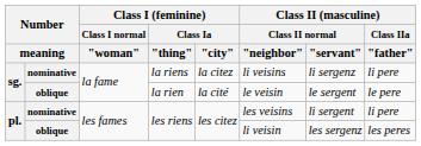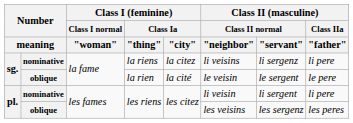nominative / les riens | Class II (masculine) / Class II normal / "neighbor": les veisins -> li veisin
oblique / les riens | Class II (masculine) / Class II normal / "neighbor": li veisin -> les veisins
